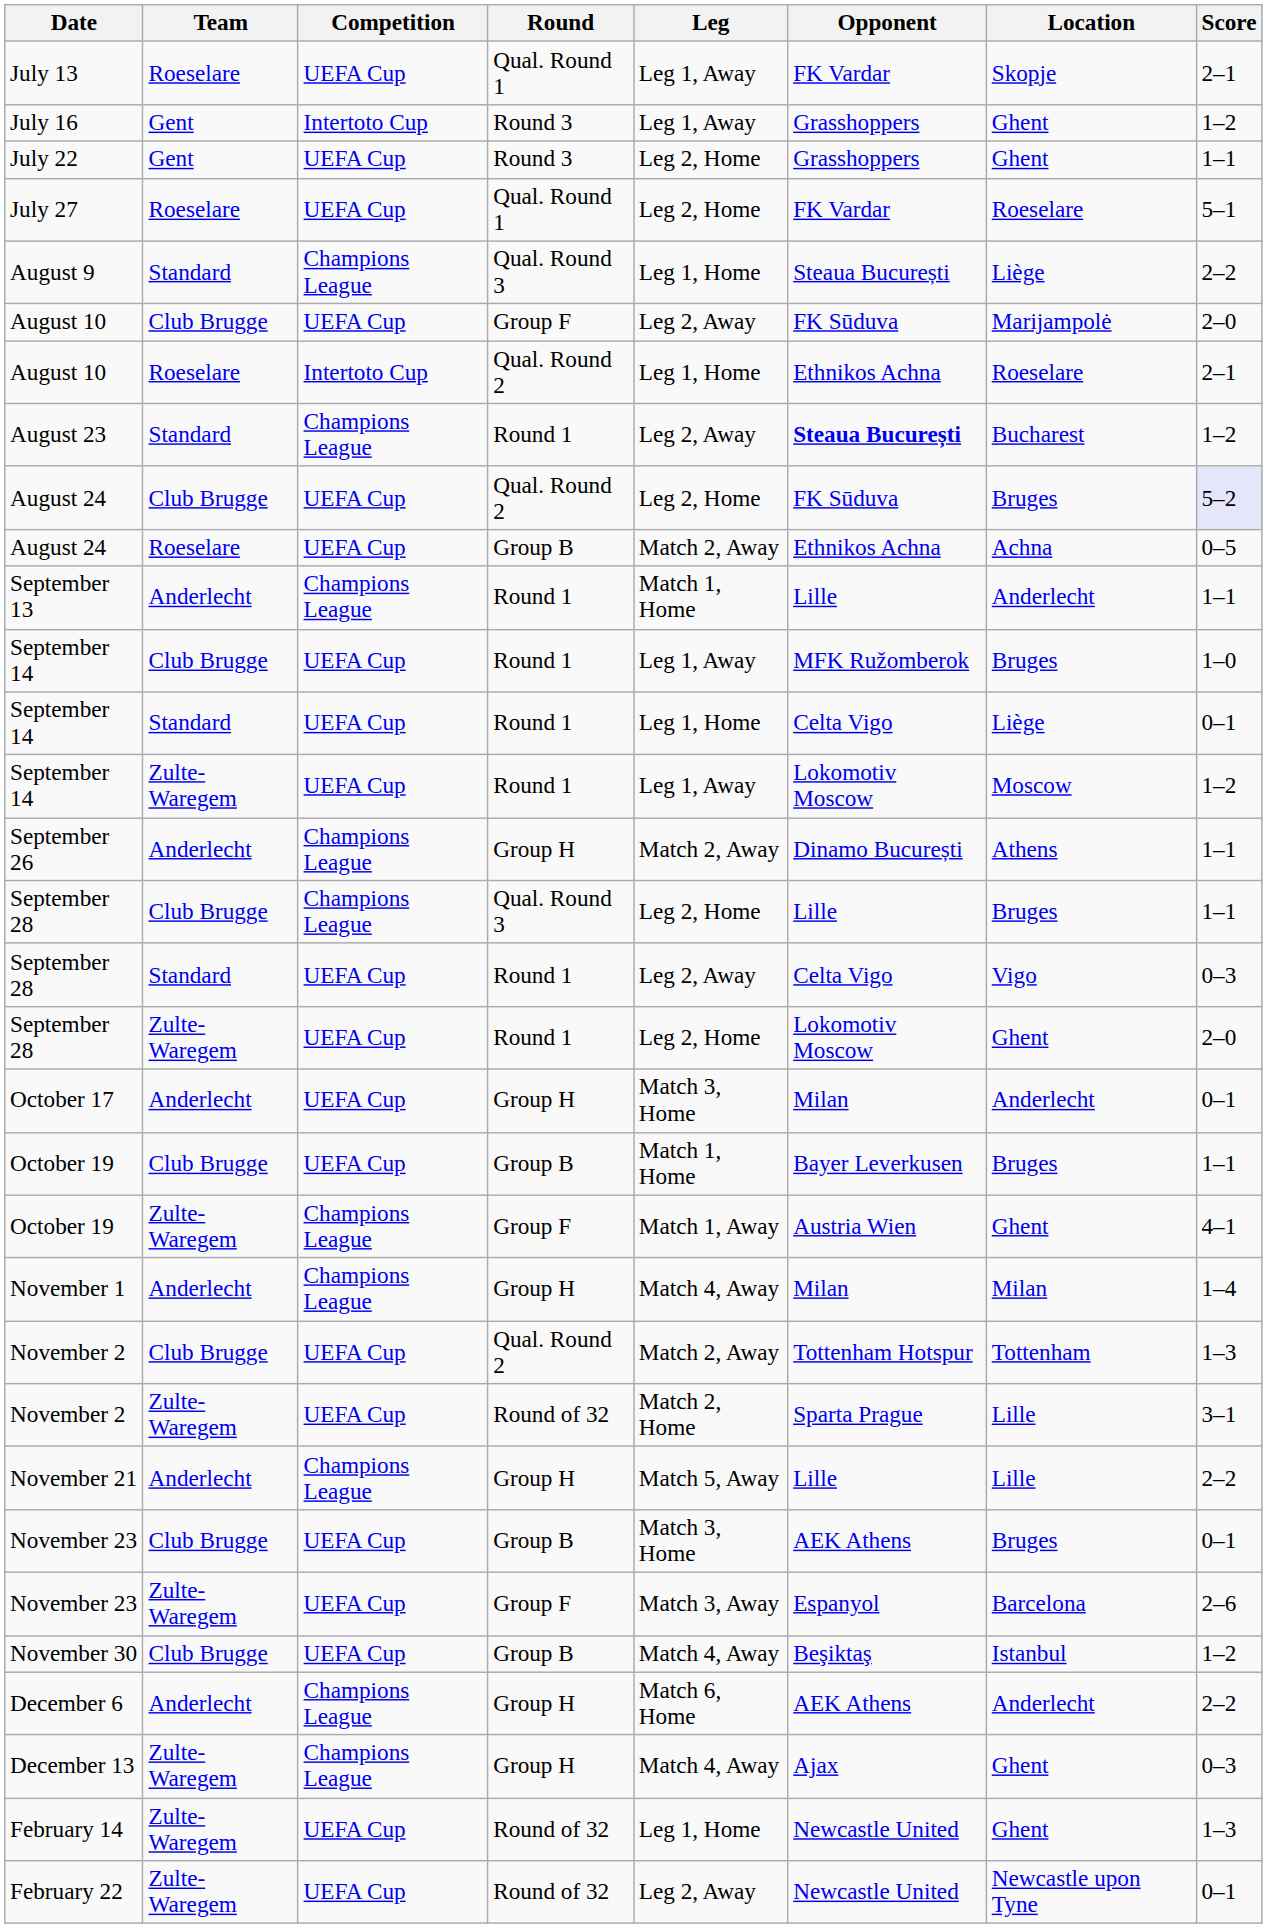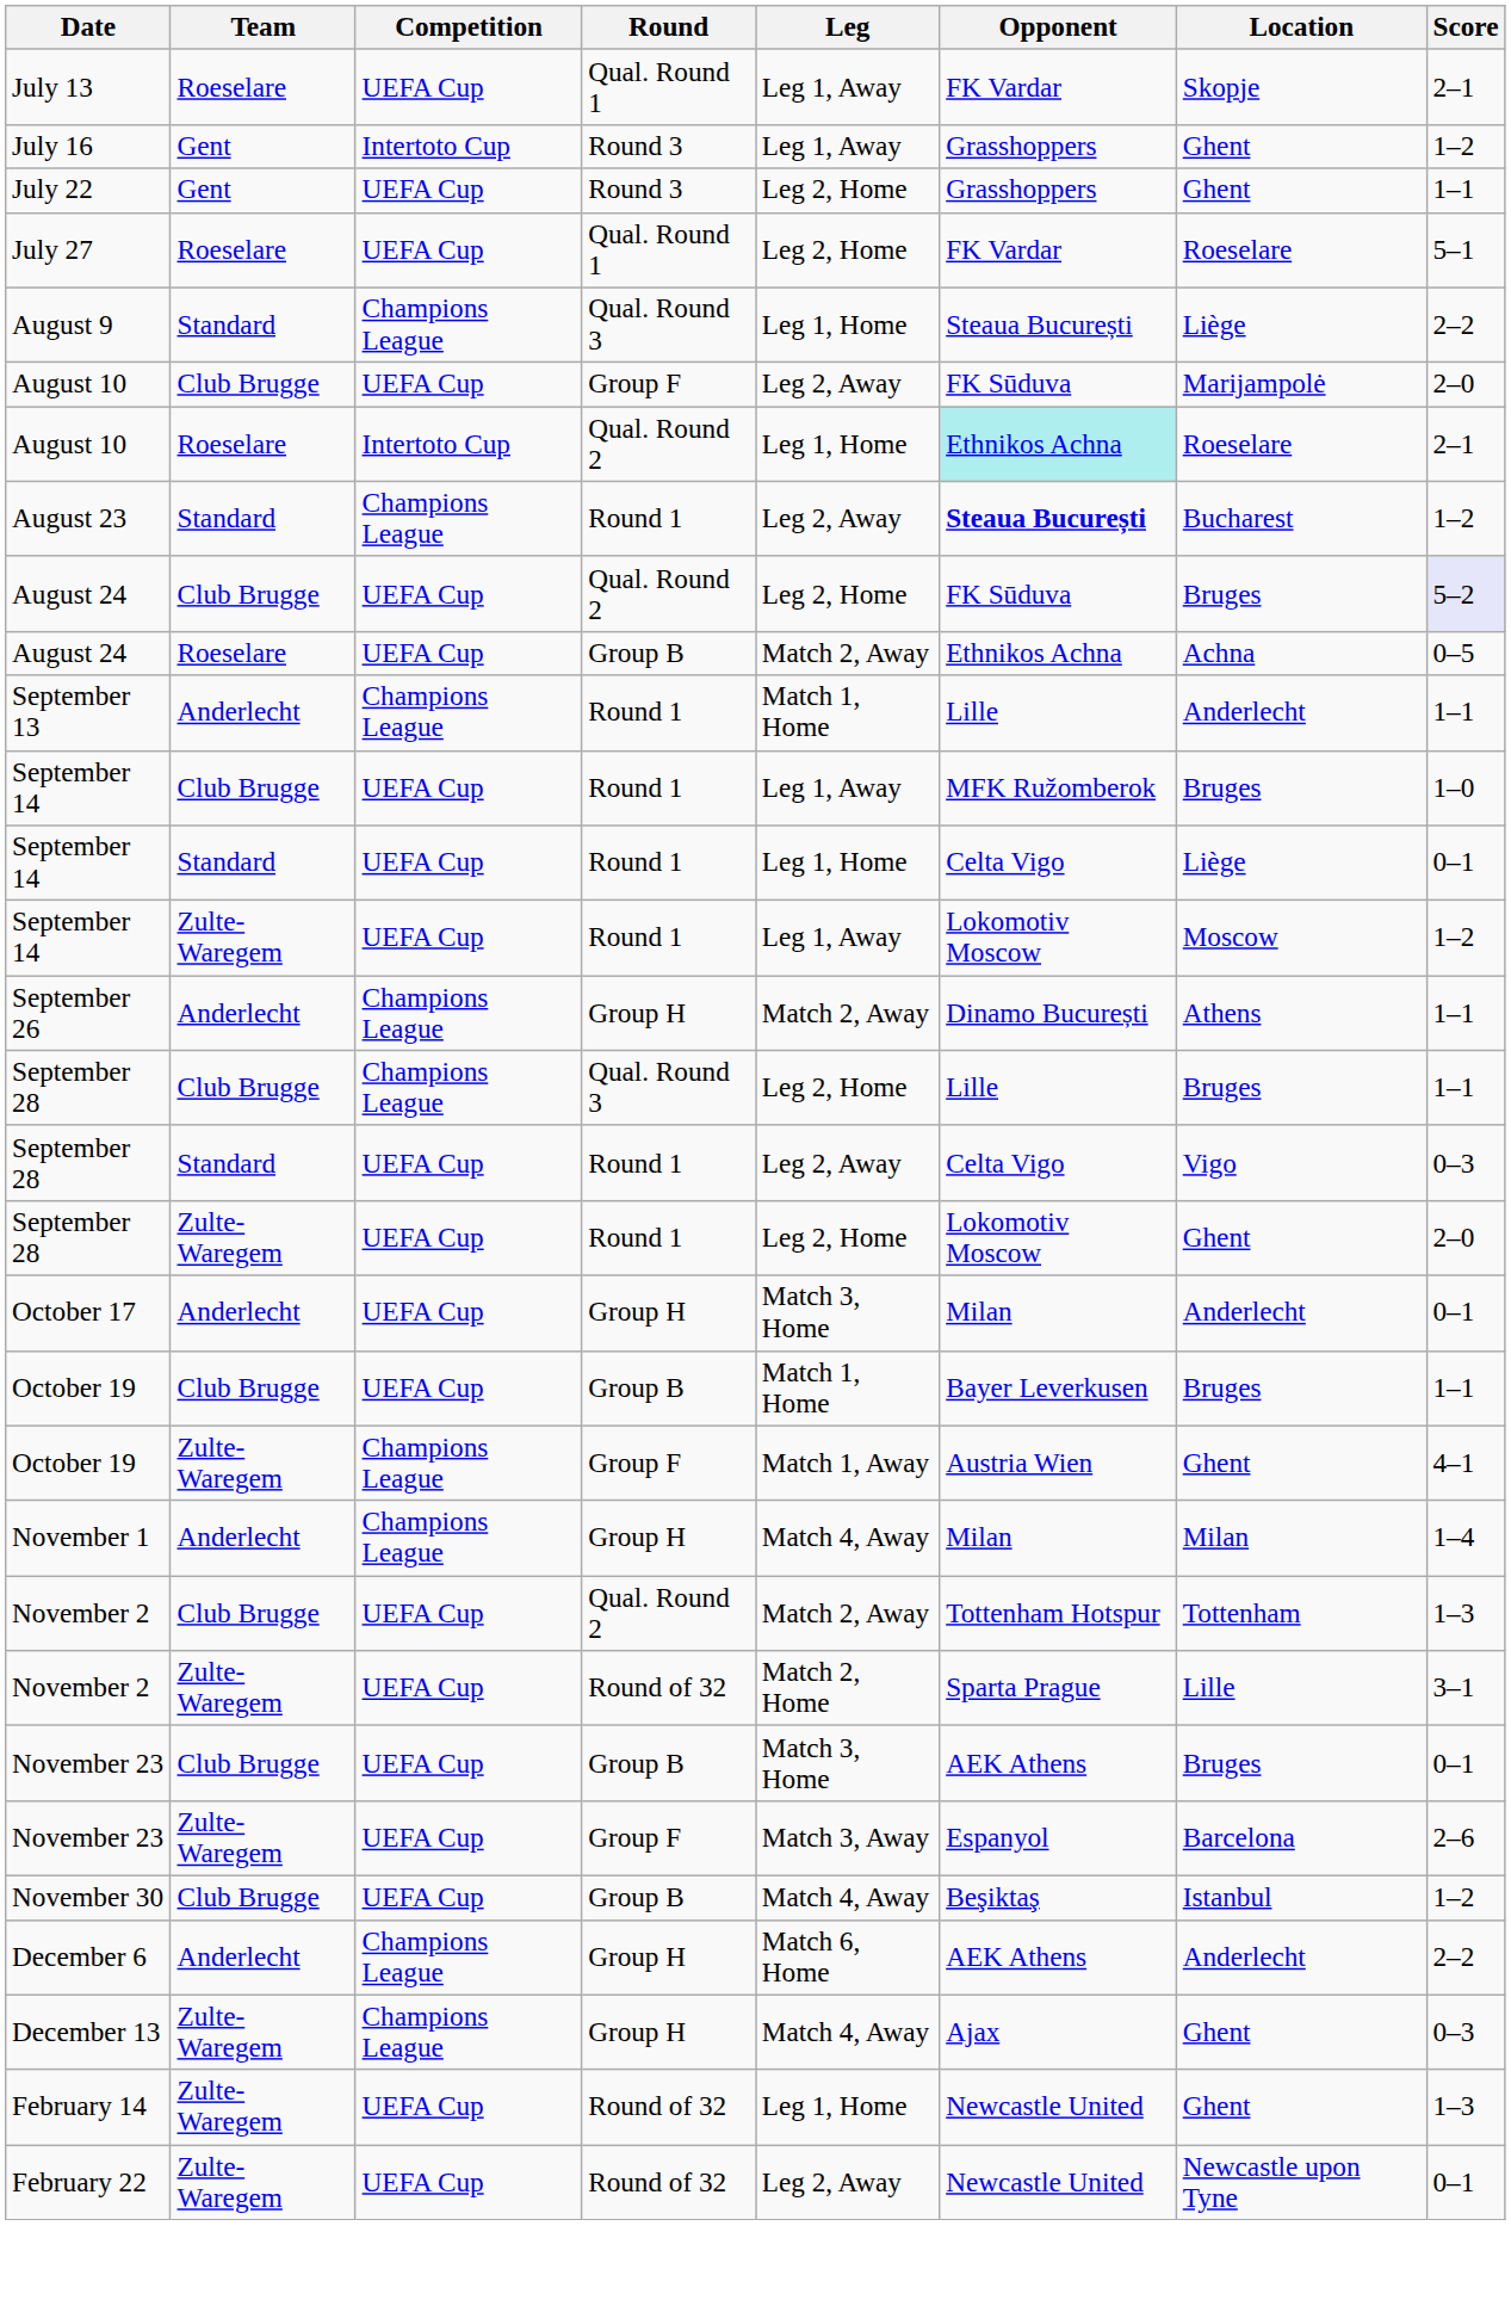August 10 / Roeselare | Opponent: no background -> paleturquoise background
- row: November 21 | Anderlecht | Champions League | Group H | Match 5, Away | Lille | Lille | 2–2
